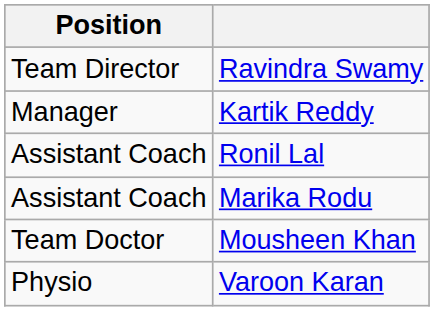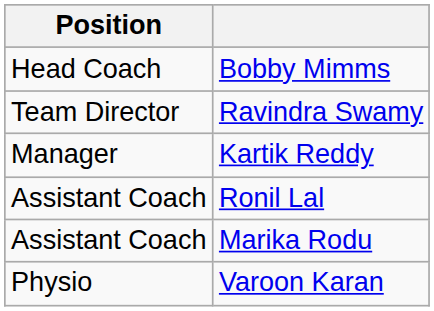+ row: Head Coach | Bobby Mimms
- row: Team Doctor | Mousheen Khan
